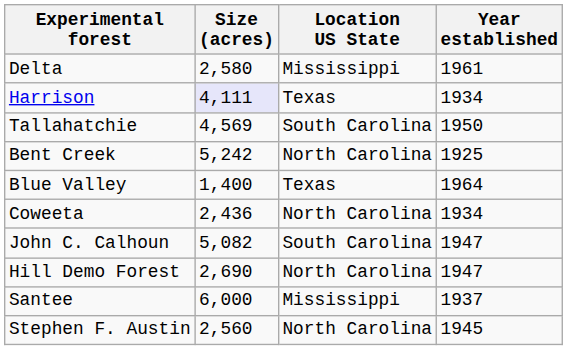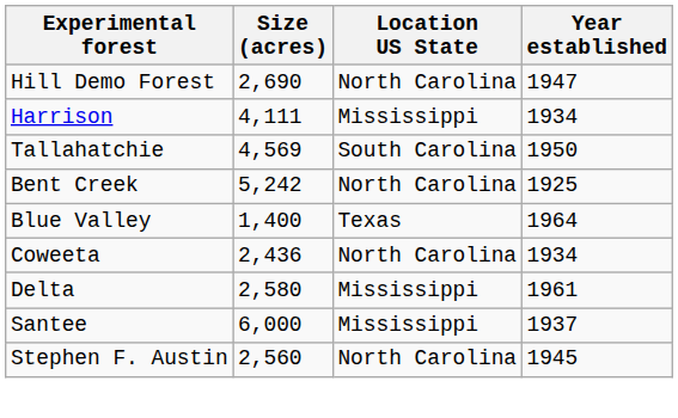rows swapped: Delta <-> Hill Demo Forest
Harrison | Size (acres): lavender background -> no background
Harrison | Location US State: Texas -> Mississippi
- row: John C. Calhoun | 5,082 | South Carolina | 1947
